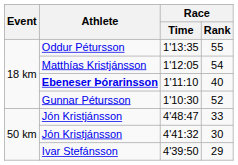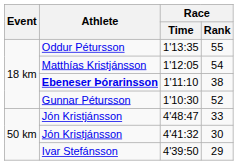1'11:10 | Race / Rank: 40 -> 38
